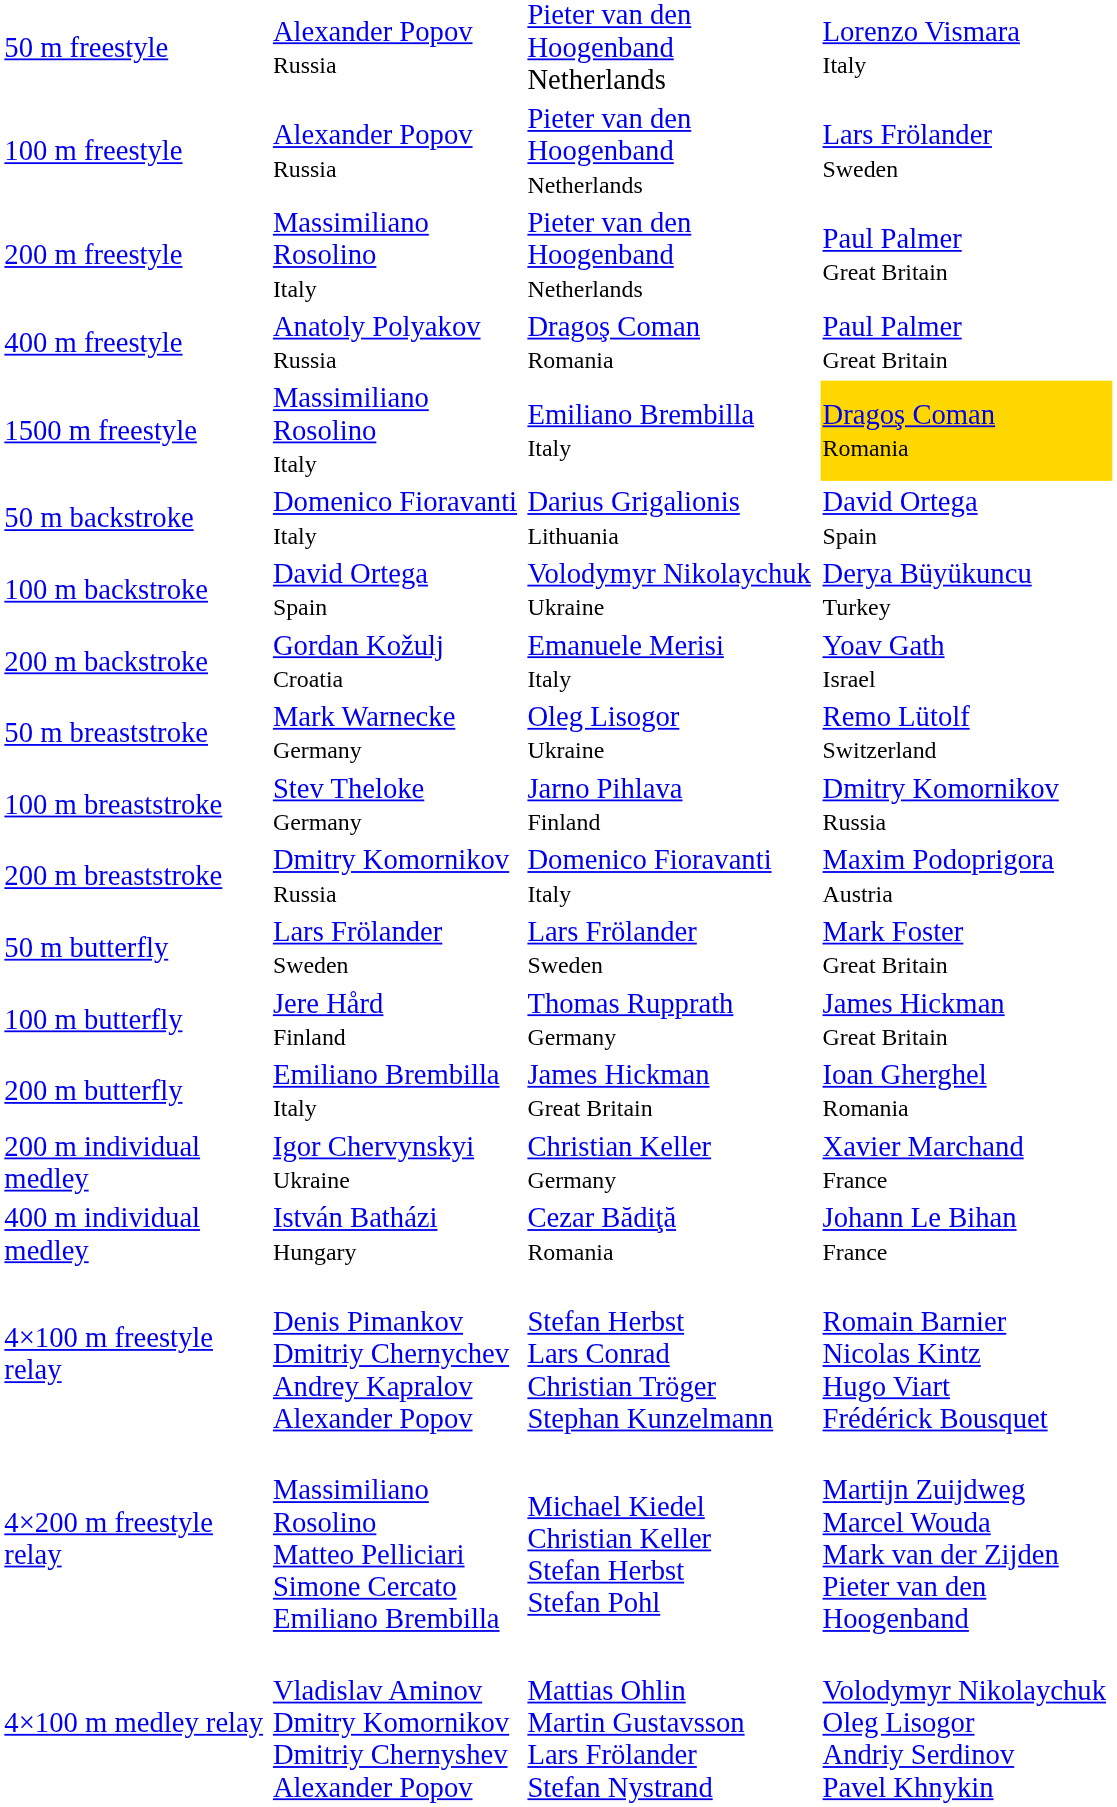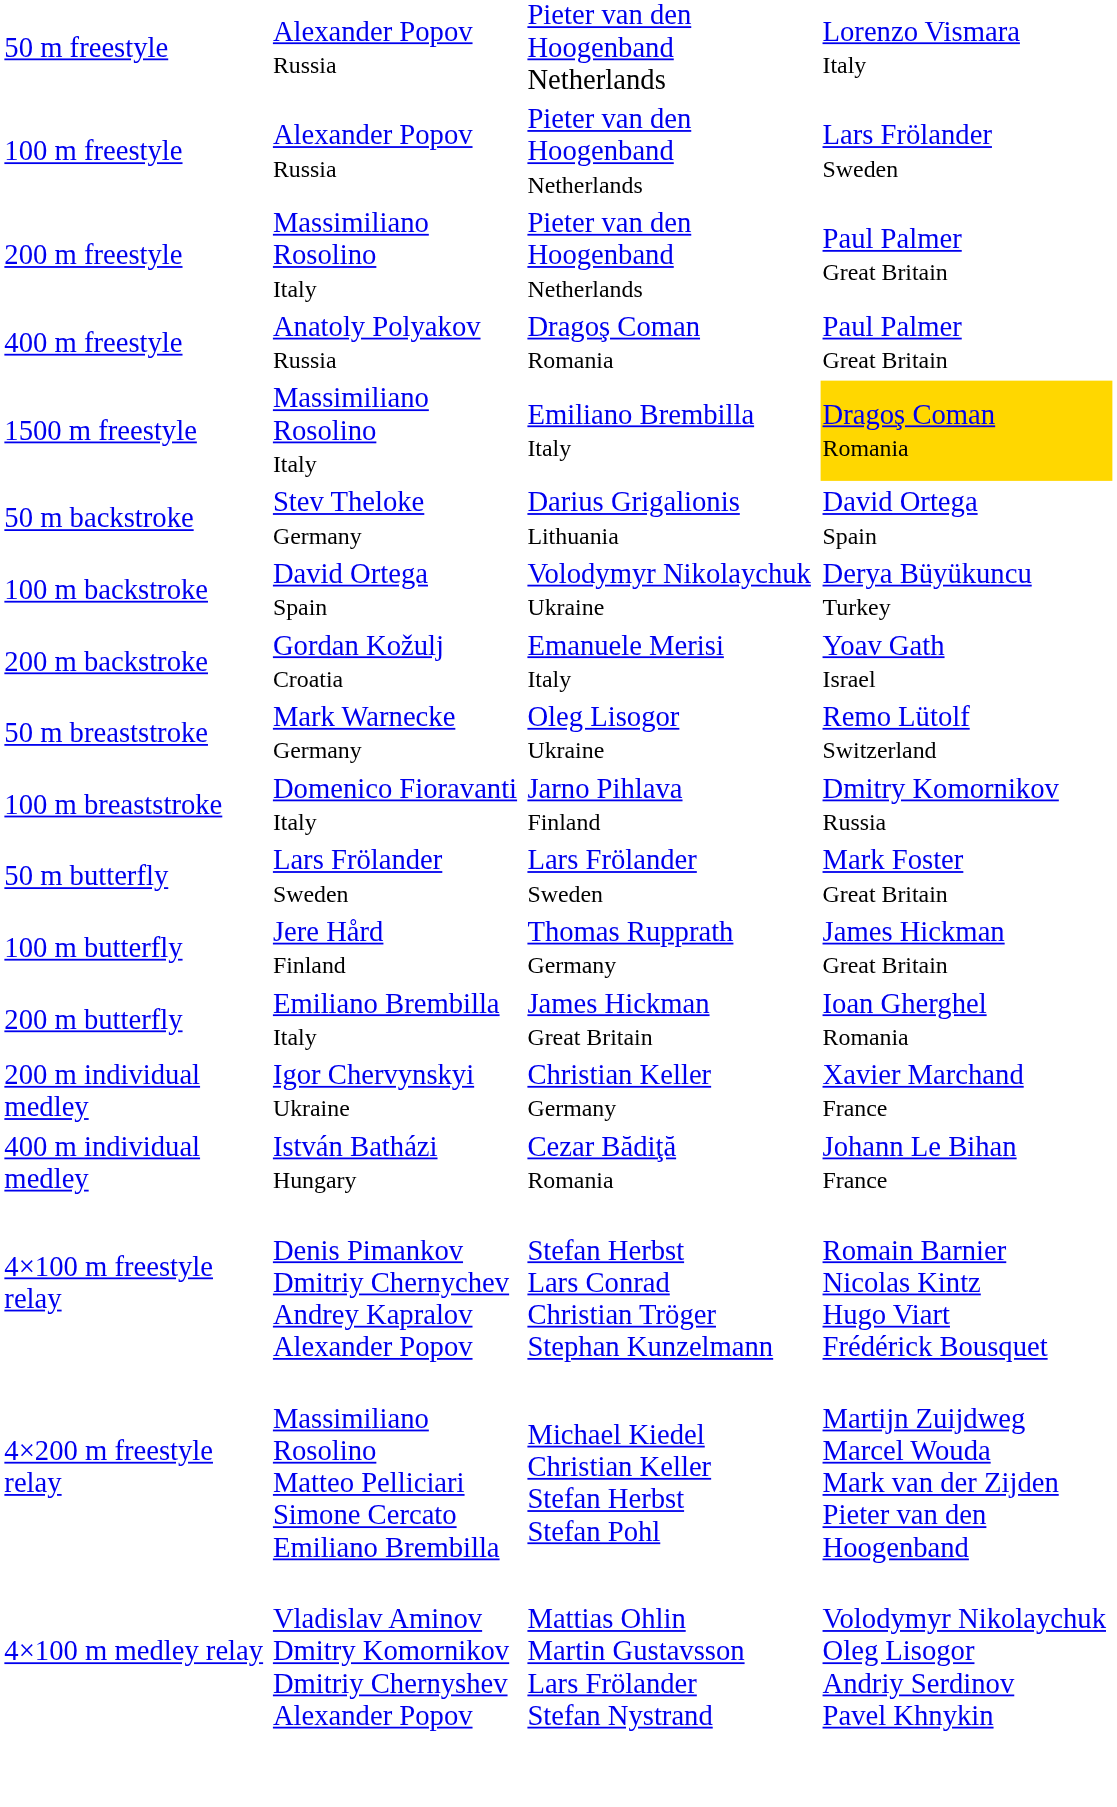50 m backstroke | column 2: Domenico Fioravanti Italy -> Stev Theloke Germany
100 m breaststroke | column 2: Stev Theloke Germany -> Domenico Fioravanti Italy
- row: 200 m breaststroke | Dmitry Komornikov Russia | Domenico Fioravanti Italy | Maxim Podoprigora Austria
